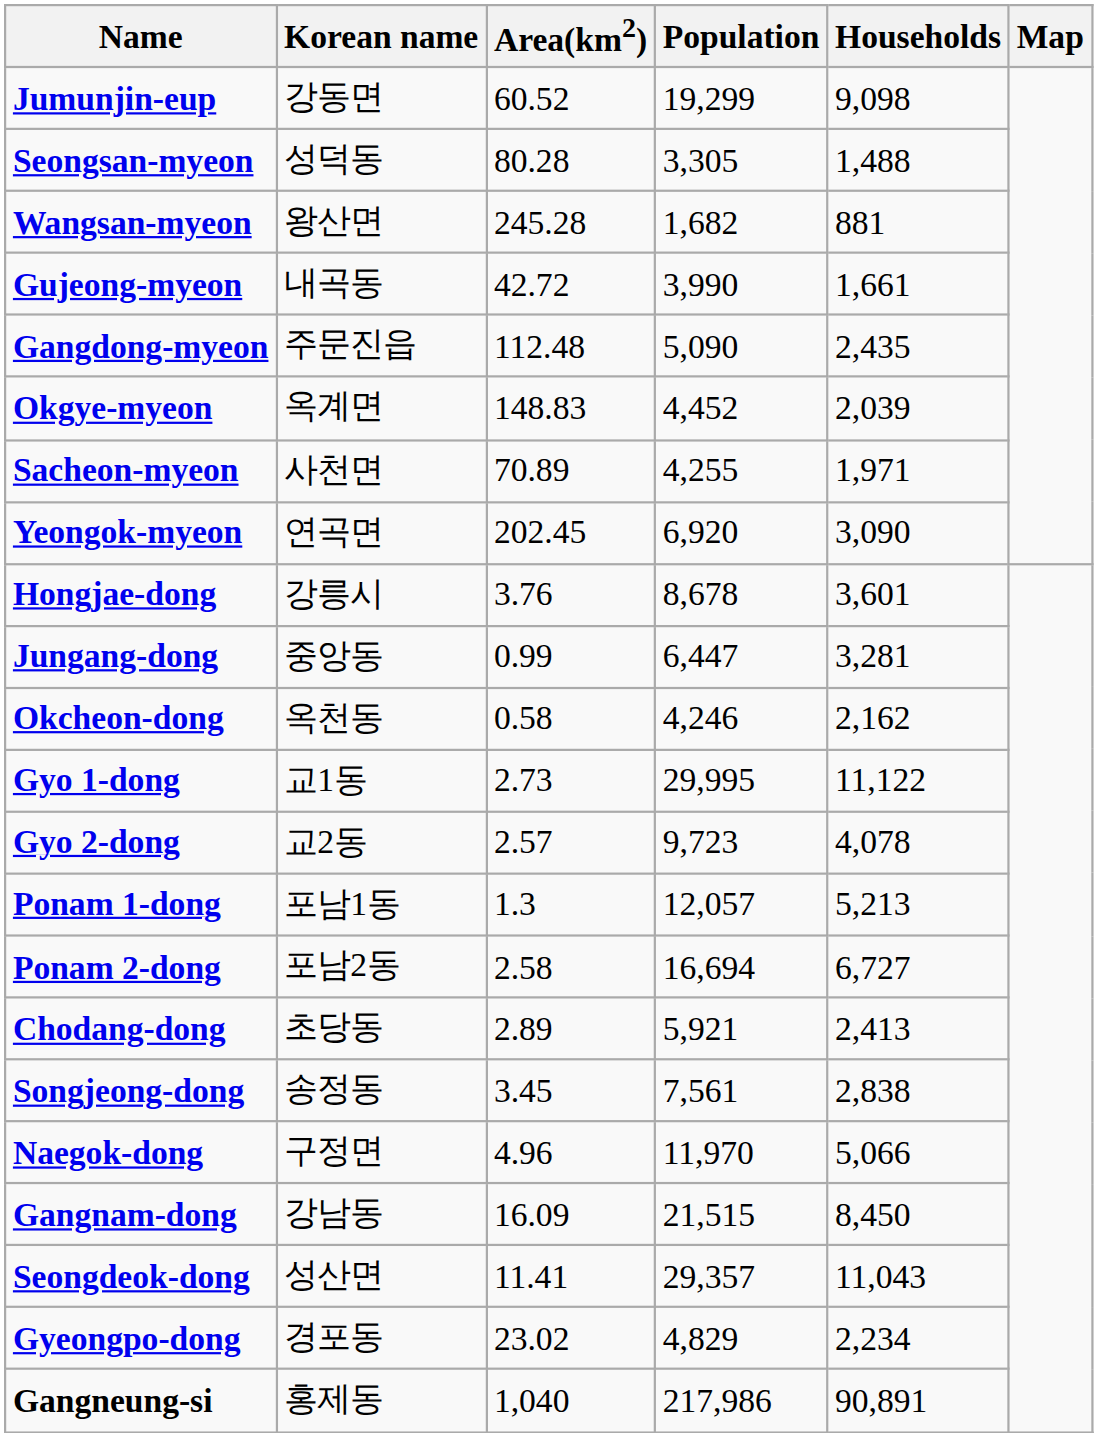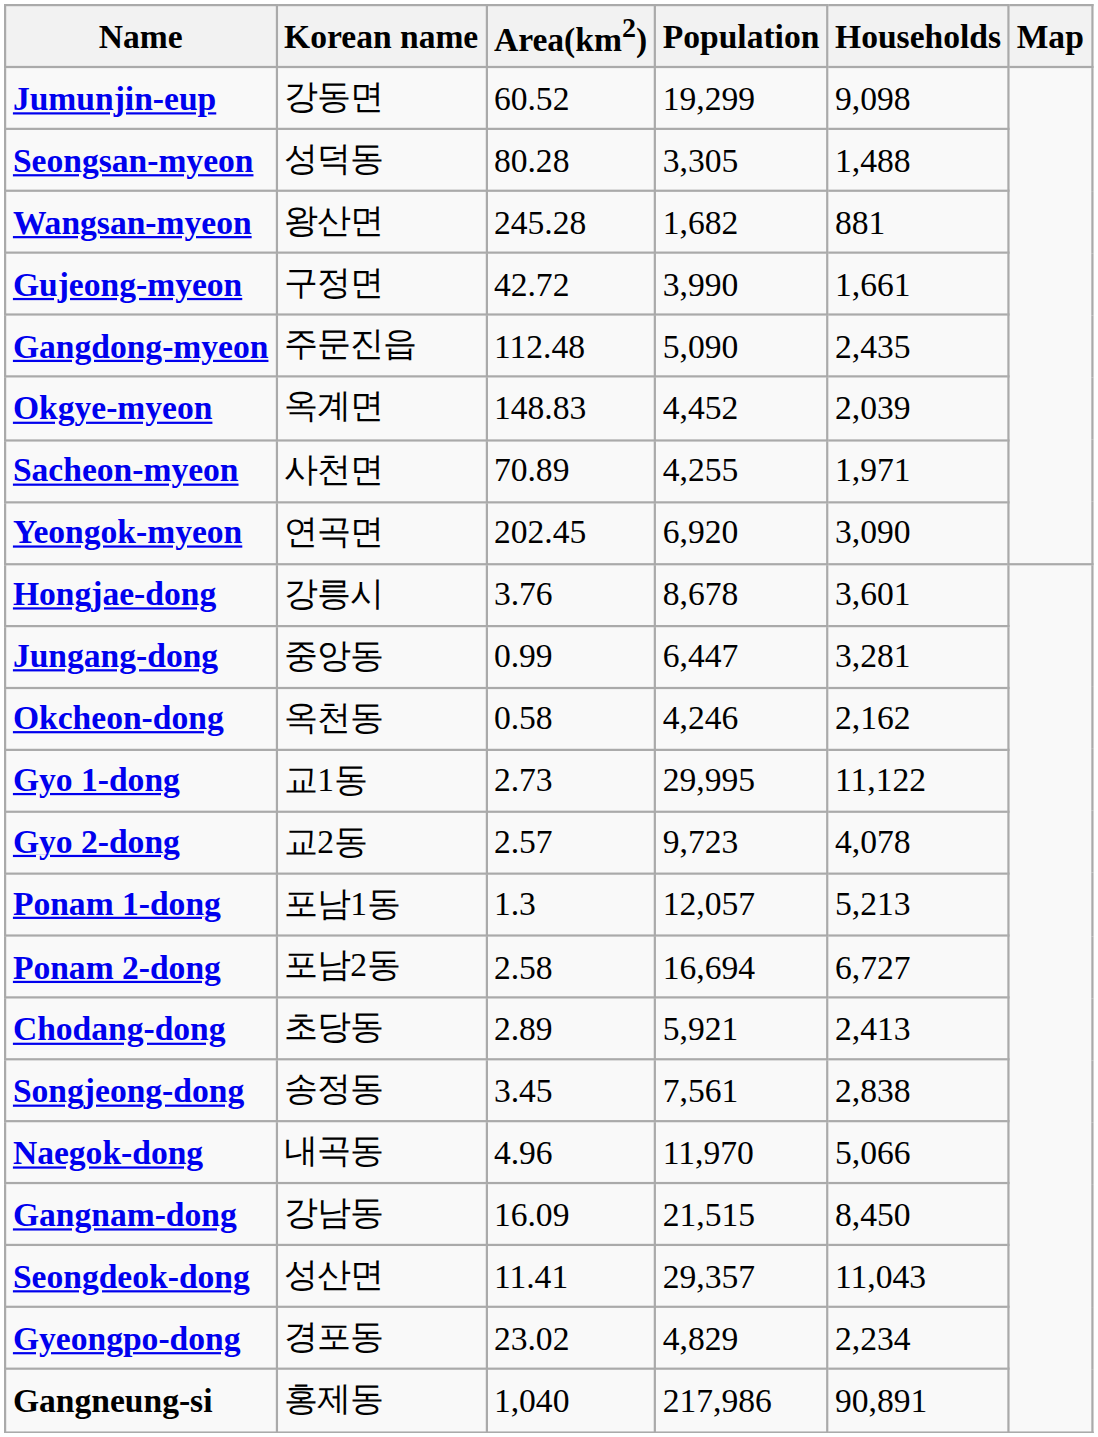Gujeong-myeon | Korean name: 내곡동 -> 구정면
Naegok-dong | Korean name: 구정면 -> 내곡동
